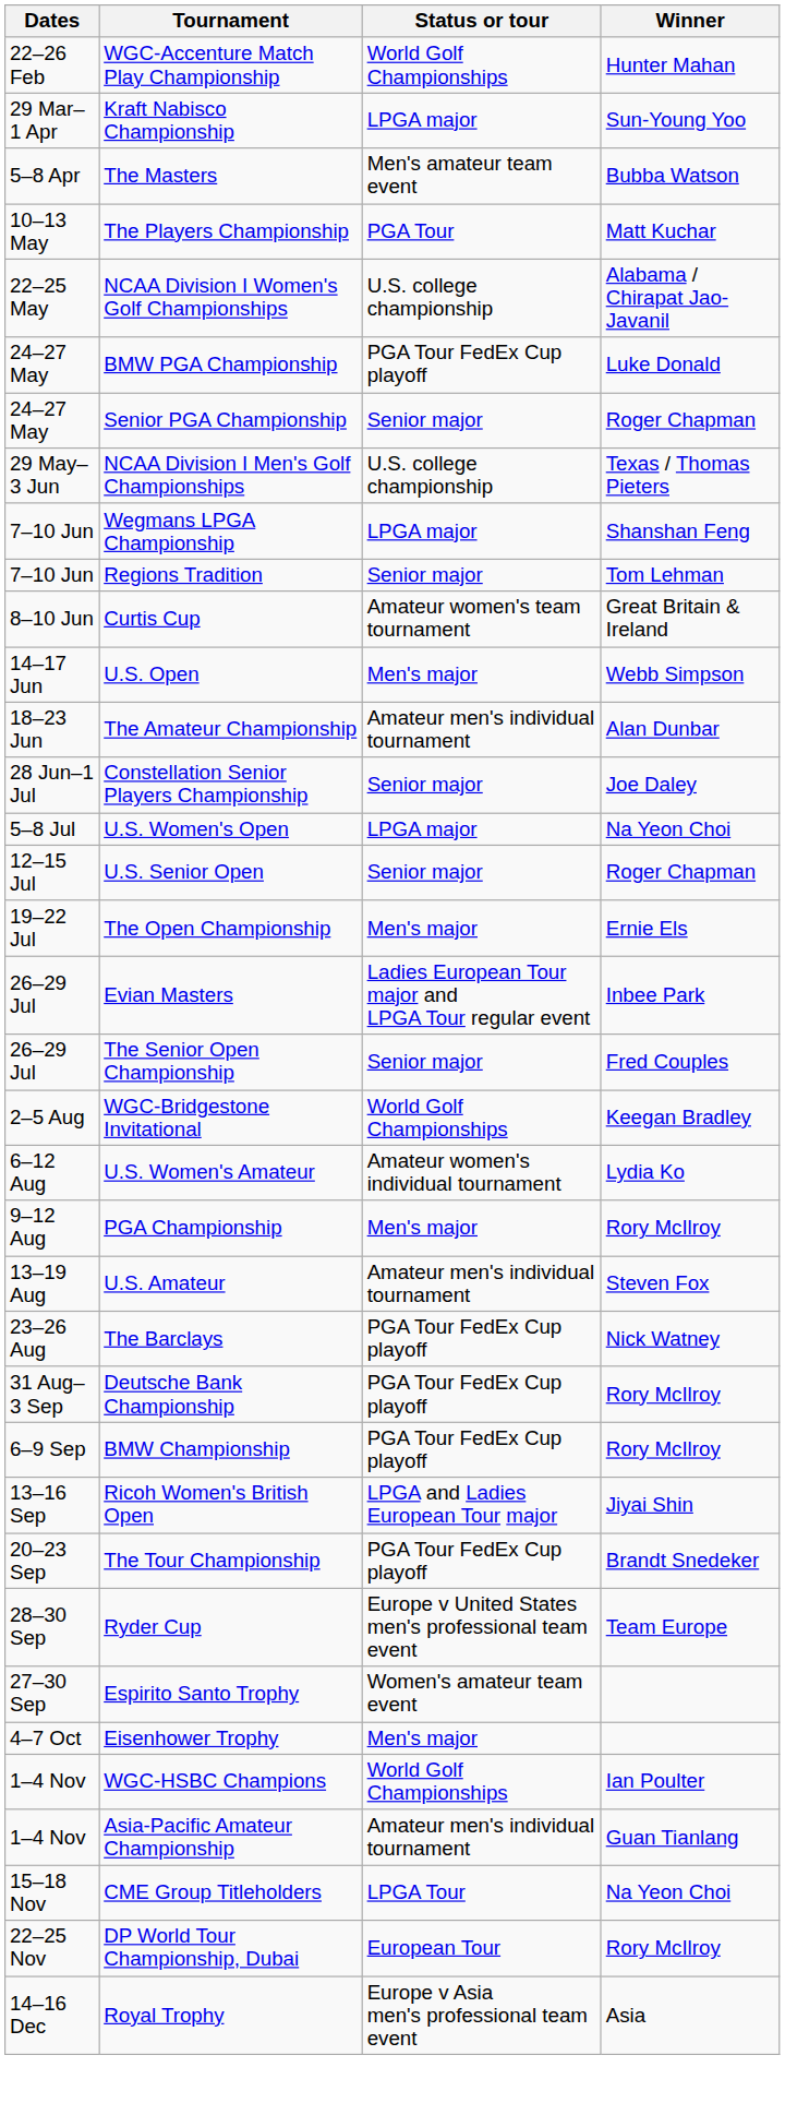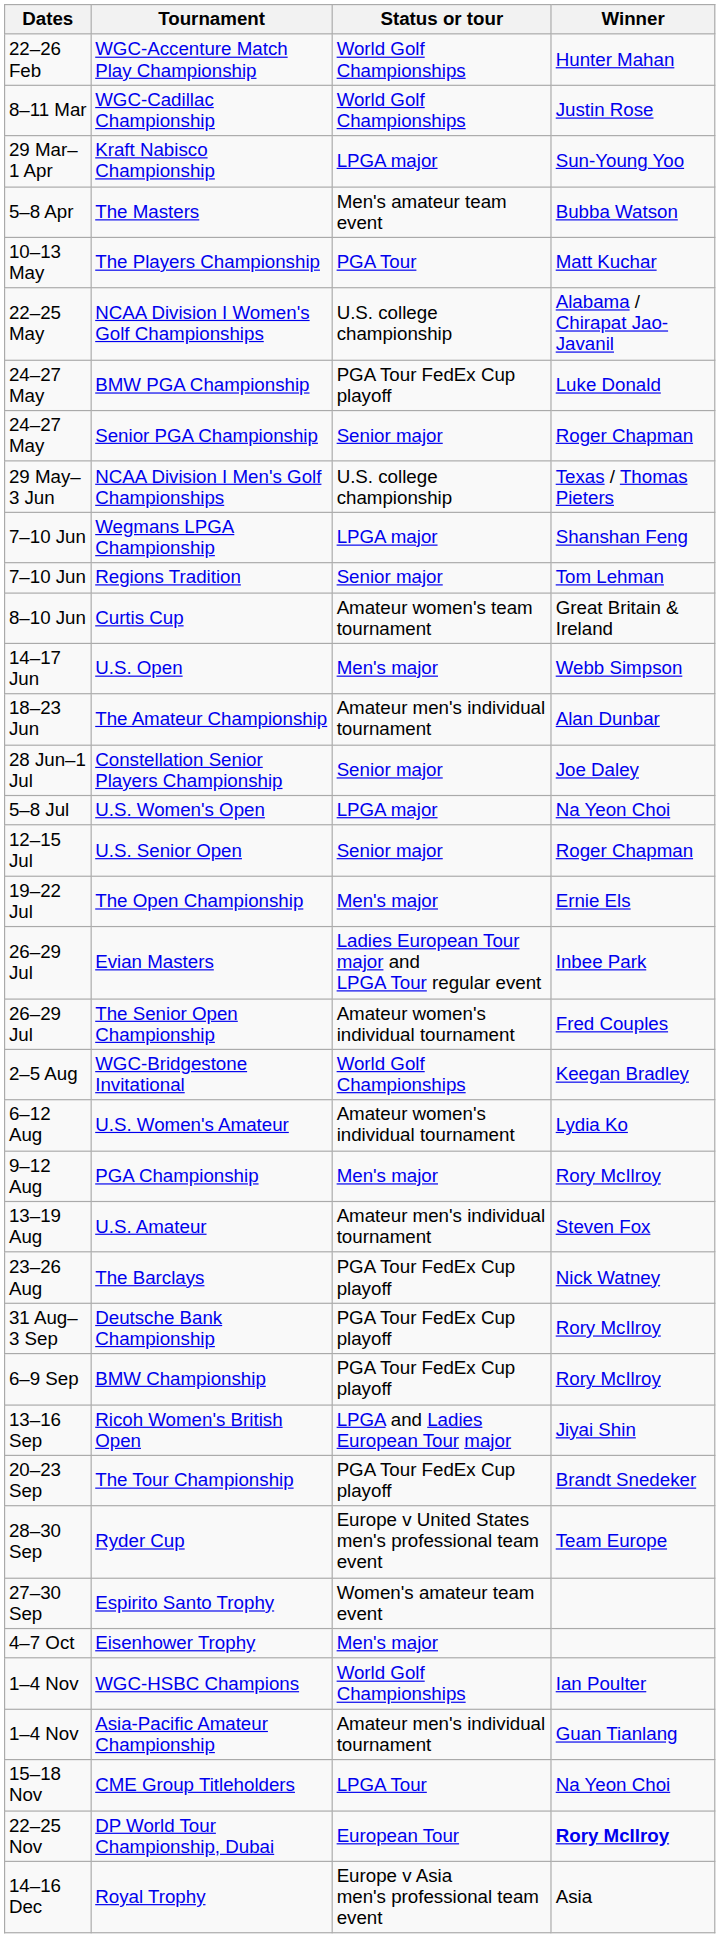+ row: 8–11 Mar | WGC-Cadillac Championship | World Golf Championships | Justin Rose
The Senior Open Championship | Status or tour: Senior major -> Amateur women's individual tournament
DP World Tour Championship, Dubai | Winner: normal -> bold
